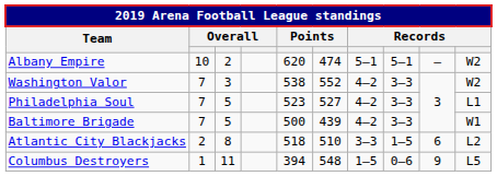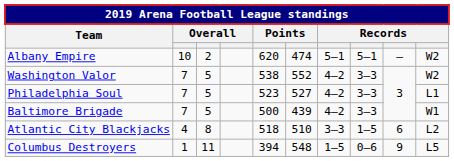Washington Valor | column 3: 3 -> 5
Atlantic City Blackjacks | column 2: 2 -> 4
